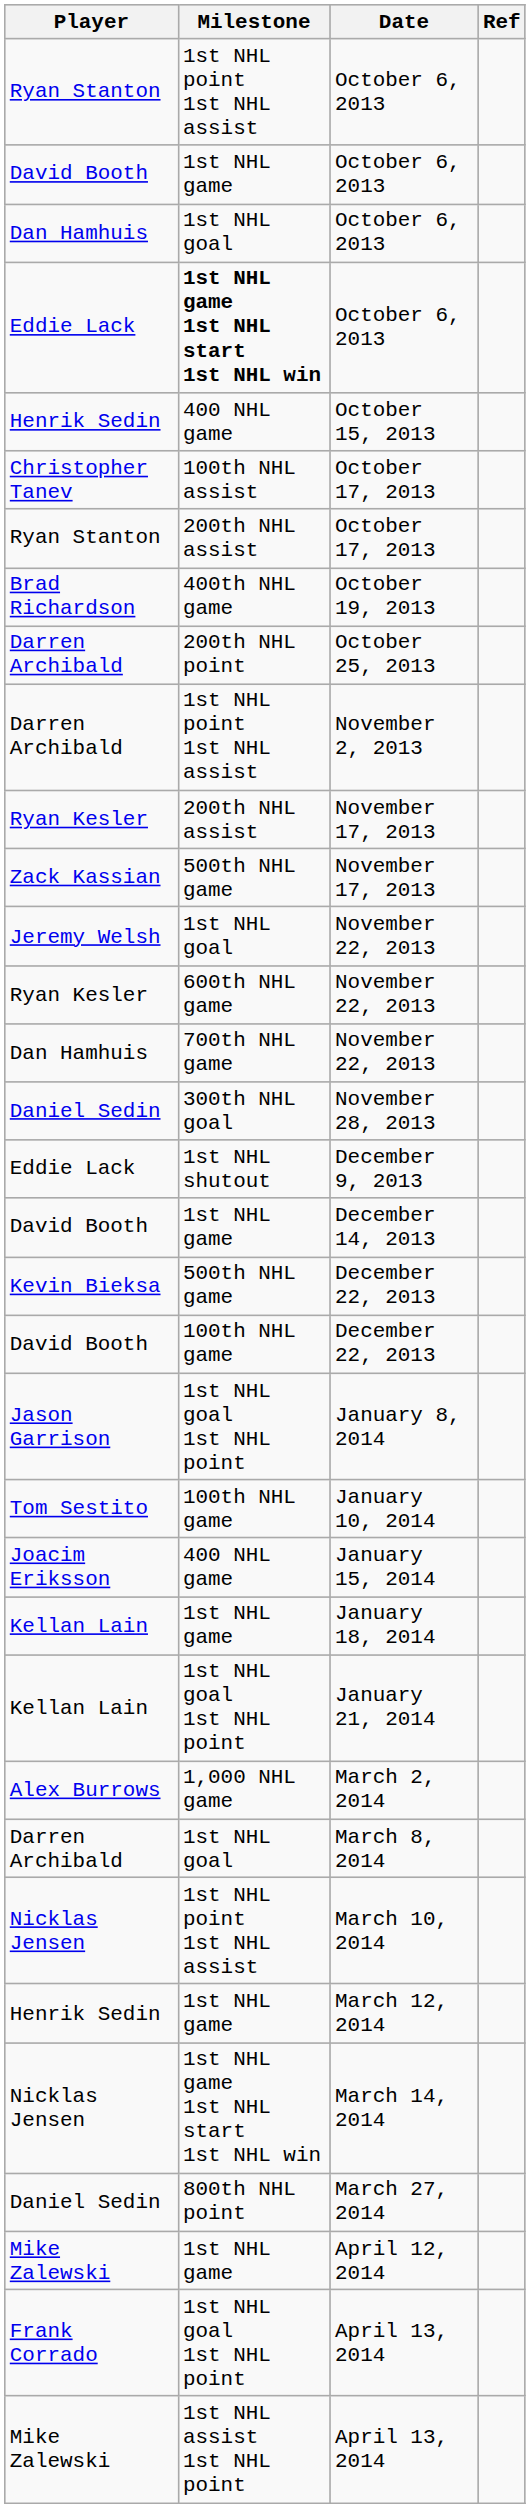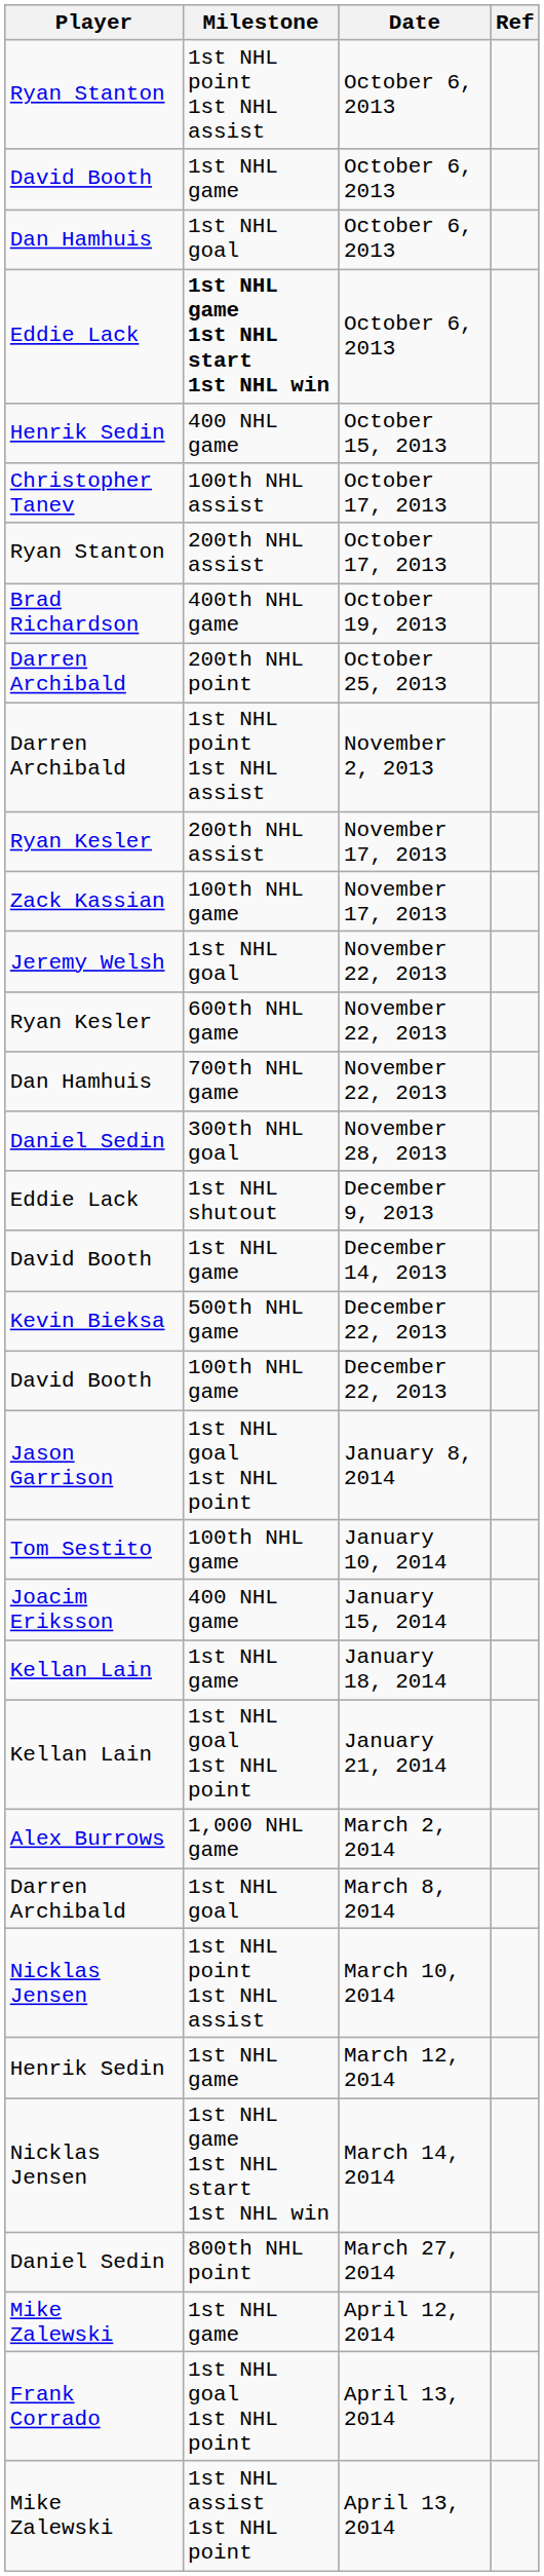Zack Kassian / November 17, 2013 | Milestone: 500th NHL game -> 100th NHL game
